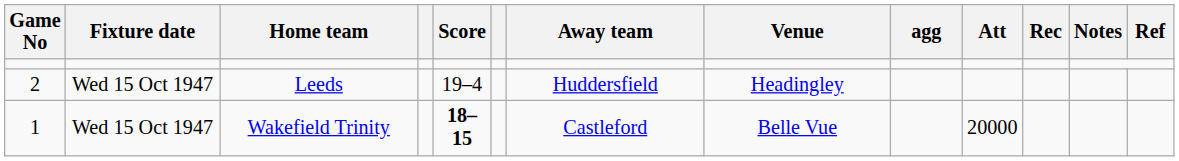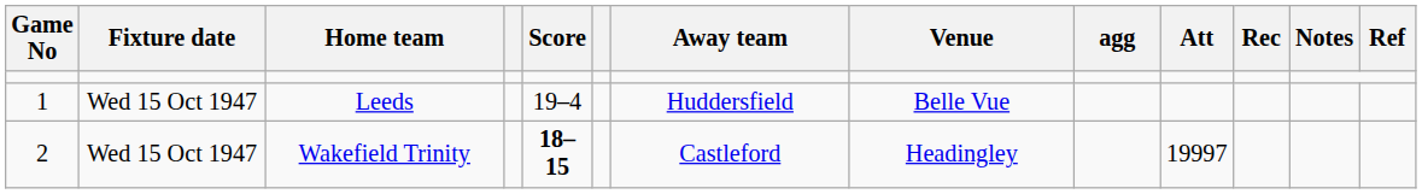Leeds | Game No: 2 -> 1
Leeds | Venue: Headingley -> Belle Vue
Wakefield Trinity | Game No: 1 -> 2
Wakefield Trinity | Venue: Belle Vue -> Headingley
Wakefield Trinity | Att: 20000 -> 19997
